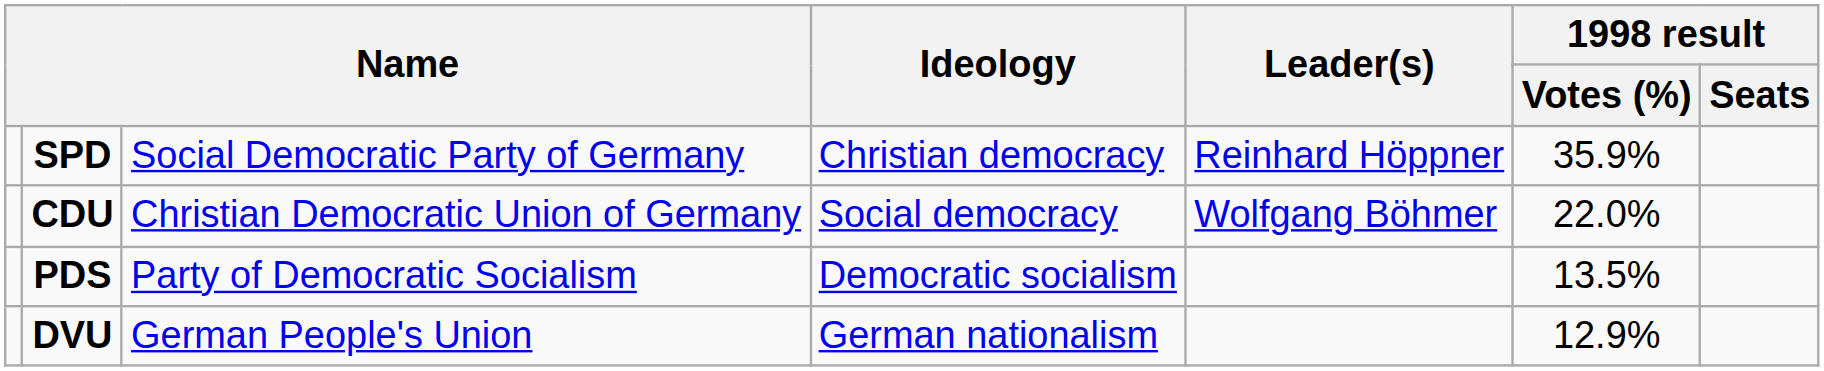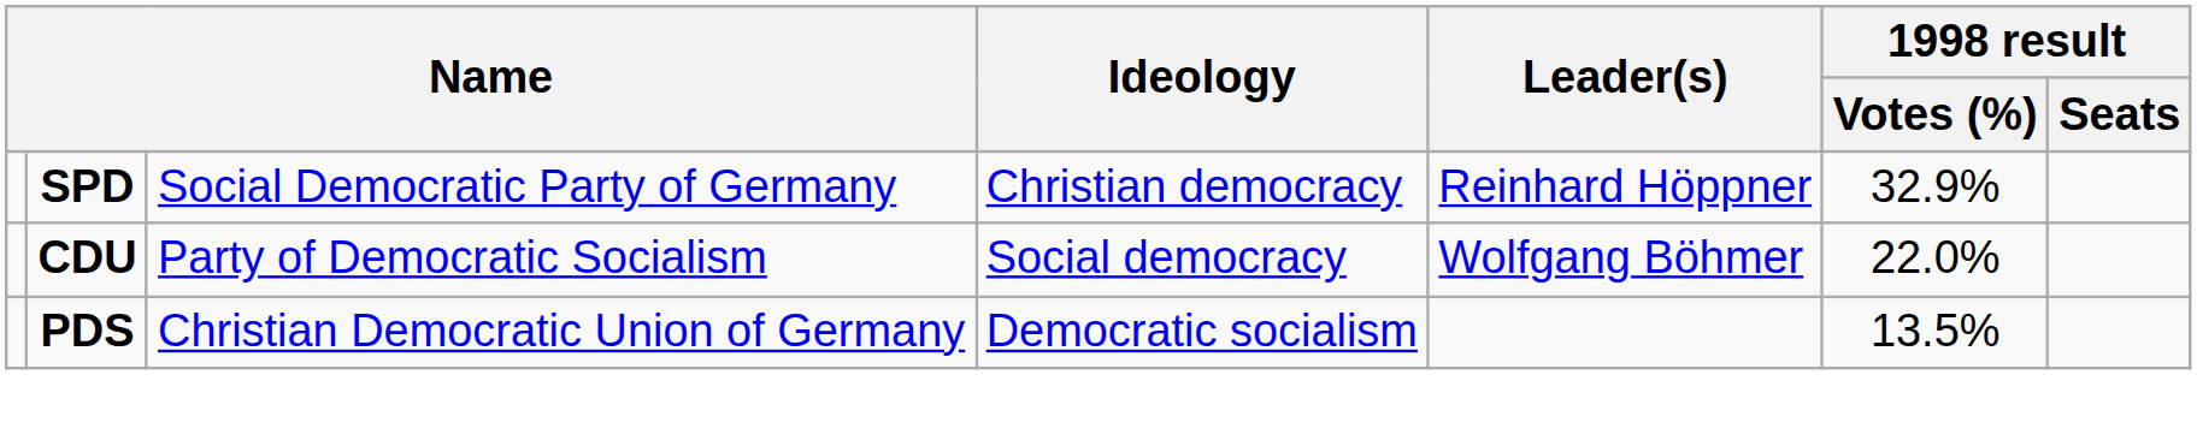SPD | 1998 result / Votes (%): 35.9% -> 32.9%
CDU | column 3: Christian Democratic Union of Germany -> Party of Democratic Socialism
PDS | column 3: Party of Democratic Socialism -> Christian Democratic Union of Germany
- row: DVU | German People's Union | German nationalism | 12.9%
